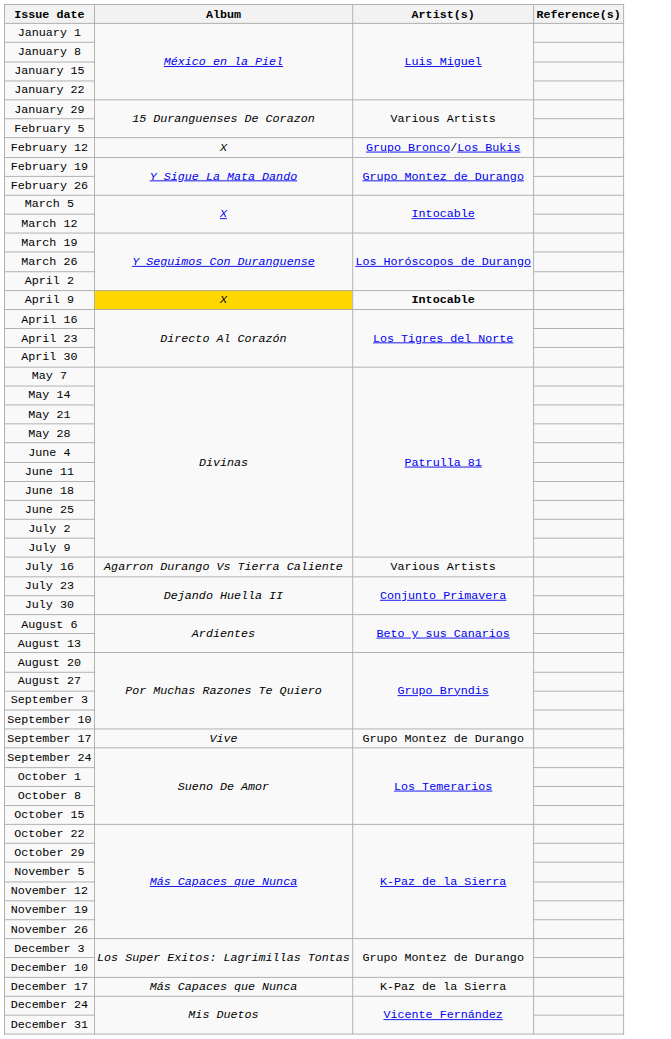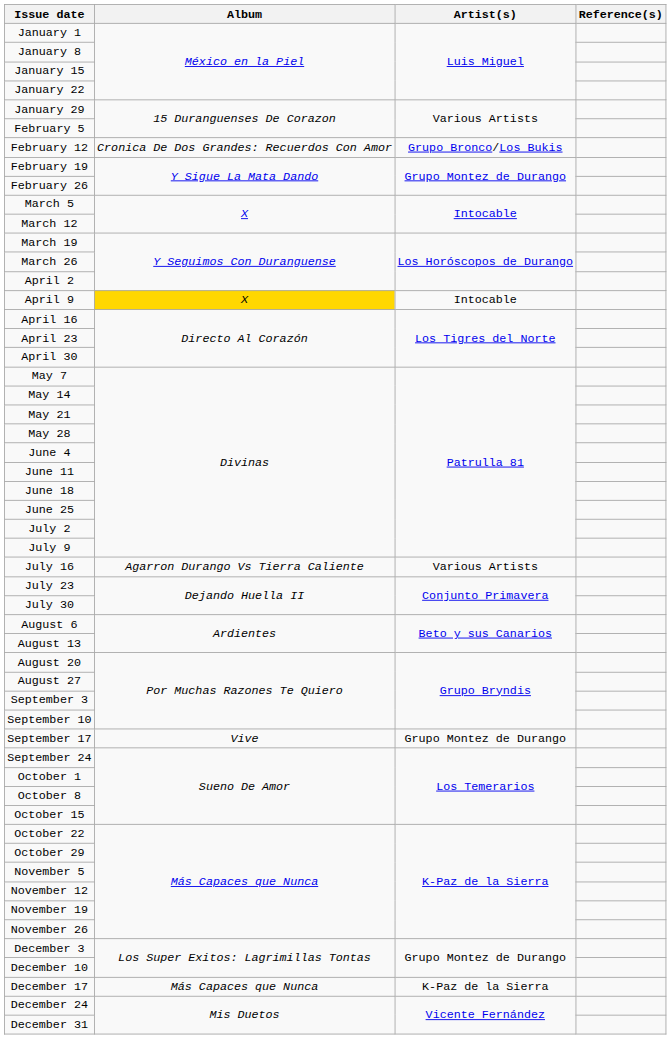February 12 | Album: X -> Cronica De Dos Grandes: Recuerdos Con Amor
April 9 | Artist(s): bold -> normal
